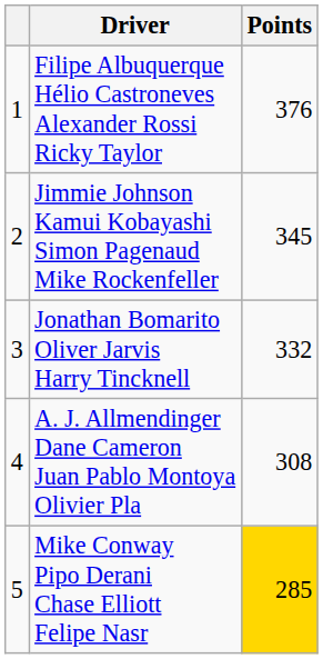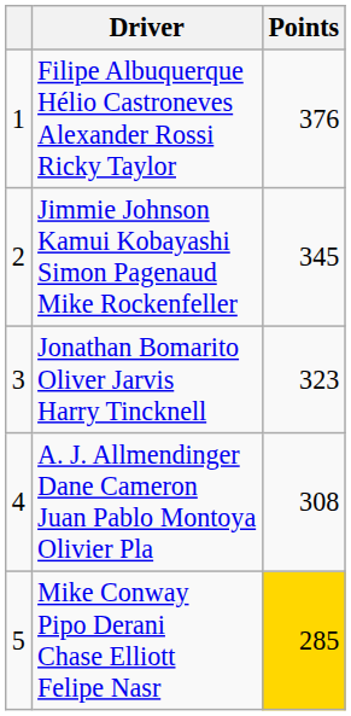Jonathan Bomarito Oliver Jarvis Harry Tincknell | Points: 332 -> 323
